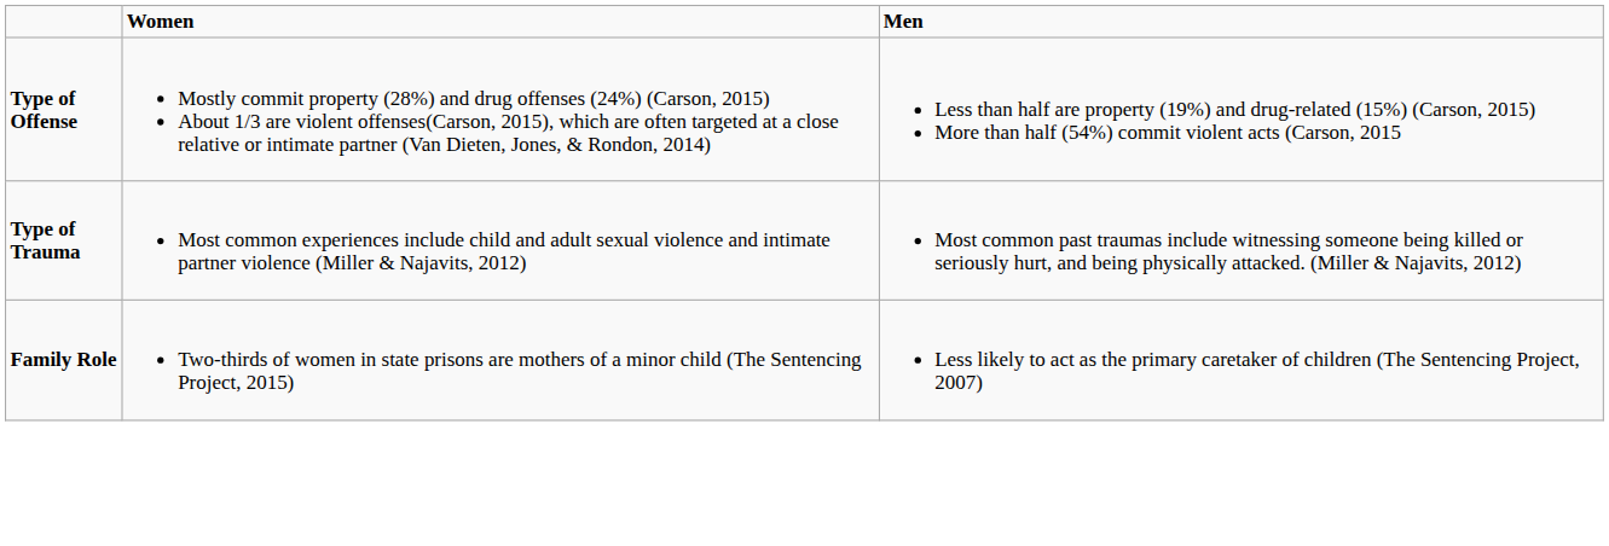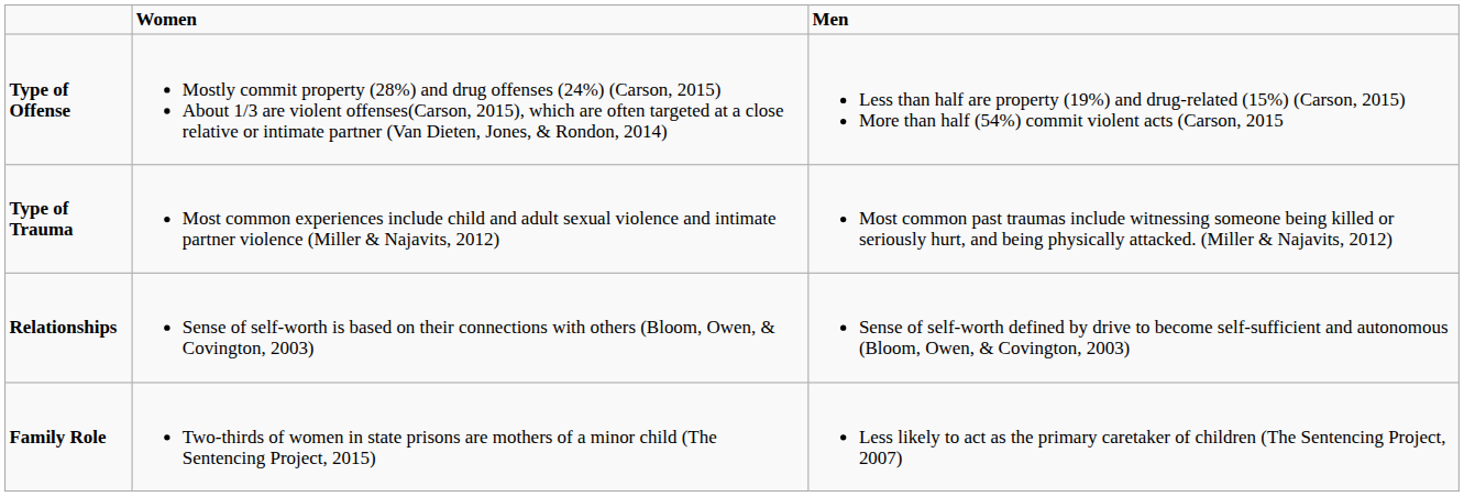+ row: Relationships | Sense of self-worth is based on their connections with others (Bloom, Owen, & Covington, 2003) | Sense of self-worth defined by drive to become self-sufficient and autonomous (Bloom, Owen, & Covington, 2003)
